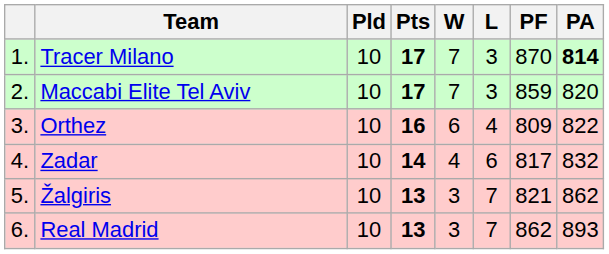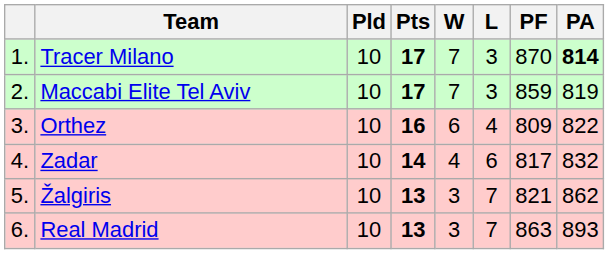Maccabi Elite Tel Aviv | PA: 820 -> 819
Real Madrid | PF: 862 -> 863
